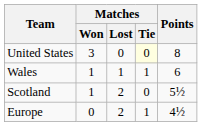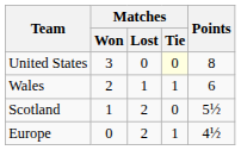Wales | Matches / Won: 1 -> 2
